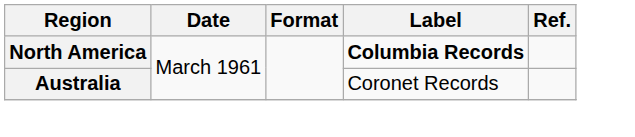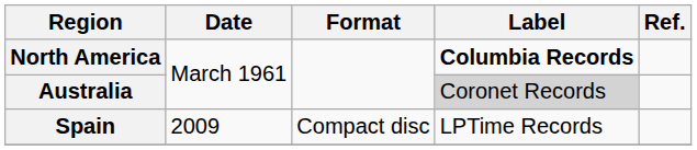Australia | Label: no background -> lightgrey background
+ row: Spain | 2009 | Compact disc | LPTime Records
